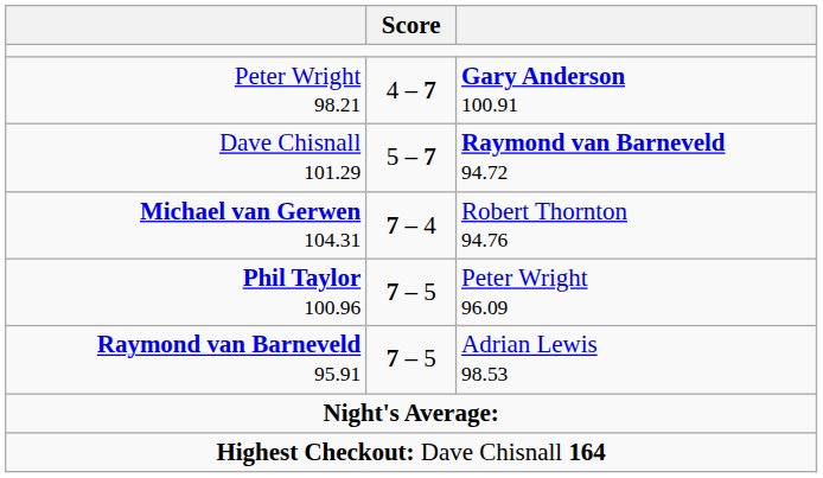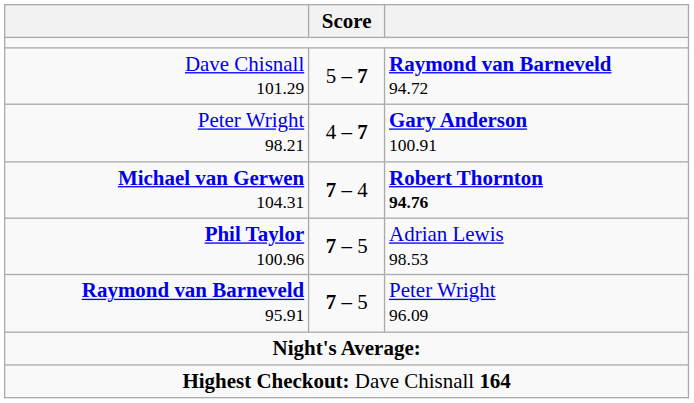rows swapped: Dave Chisnall 101.29 <-> Peter Wright 98.21
Michael van Gerwen 104.31 | column 3: normal -> bold
Phil Taylor 100.96 | column 3: Peter Wright 96.09 -> Adrian Lewis 98.53
Raymond van Barneveld 95.91 | column 3: Adrian Lewis 98.53 -> Peter Wright 96.09
